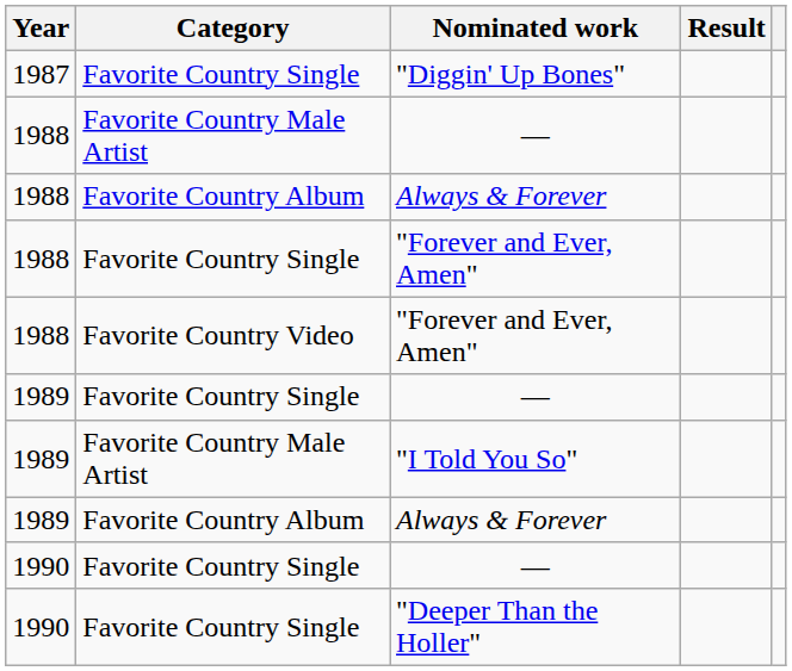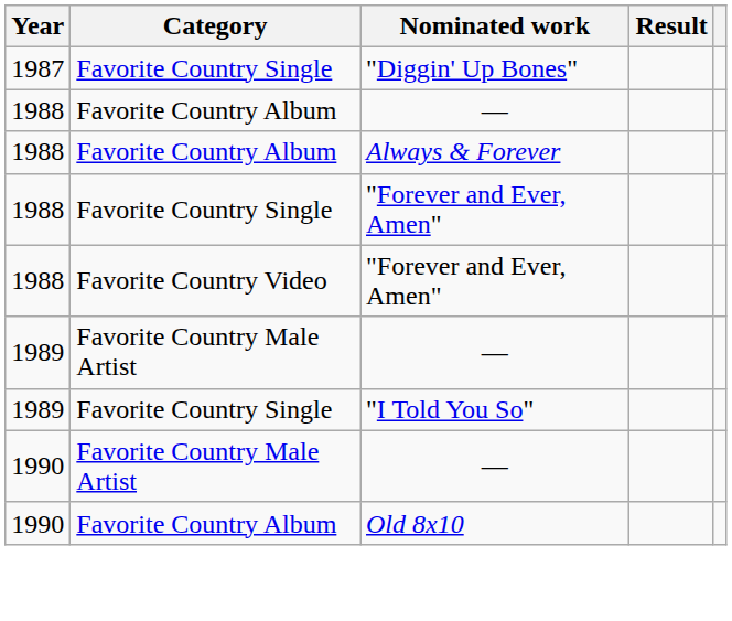1988 / — | Category: Favorite Country Male Artist -> Favorite Country Album
1989 / — | Category: Favorite Country Single -> Favorite Country Male Artist
"I Told You So" | Category: Favorite Country Male Artist -> Favorite Country Single
- row: 1989 | Favorite Country Album | Always & Forever
1990 / — | Category: Favorite Country Single -> Favorite Country Male Artist
- row: 1990 | Favorite Country Single | "Deeper Than the Holler"
+ row: 1990 | Favorite Country Album | Old 8x10
